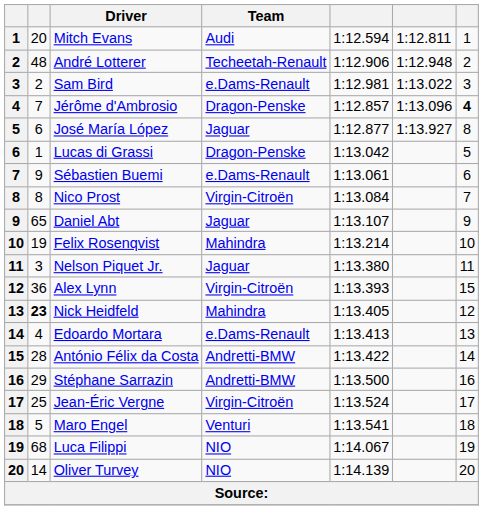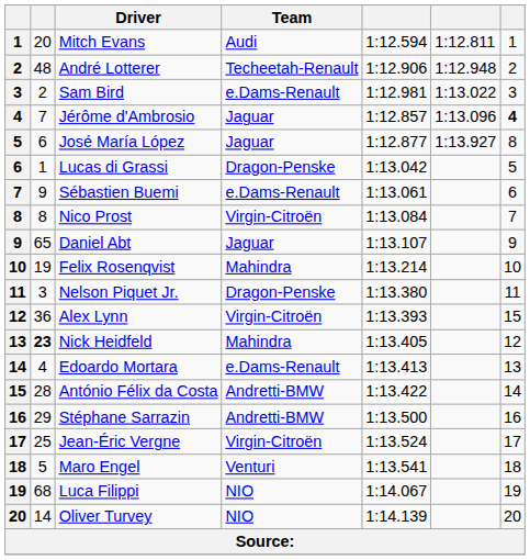Jérôme d'Ambrosio | Team: Dragon-Penske -> Jaguar
Nelson Piquet Jr. | Team: Jaguar -> Dragon-Penske
